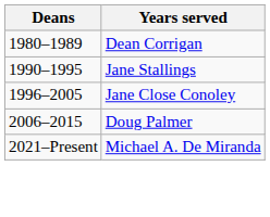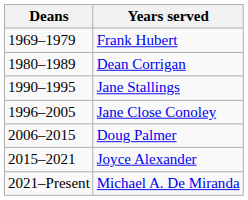+ row: 1969–1979 | Frank Hubert
+ row: 2015–2021 | Joyce Alexander
